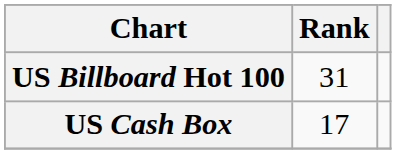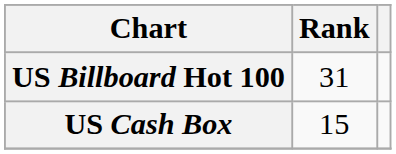US Cash Box | Rank: 17 -> 15
